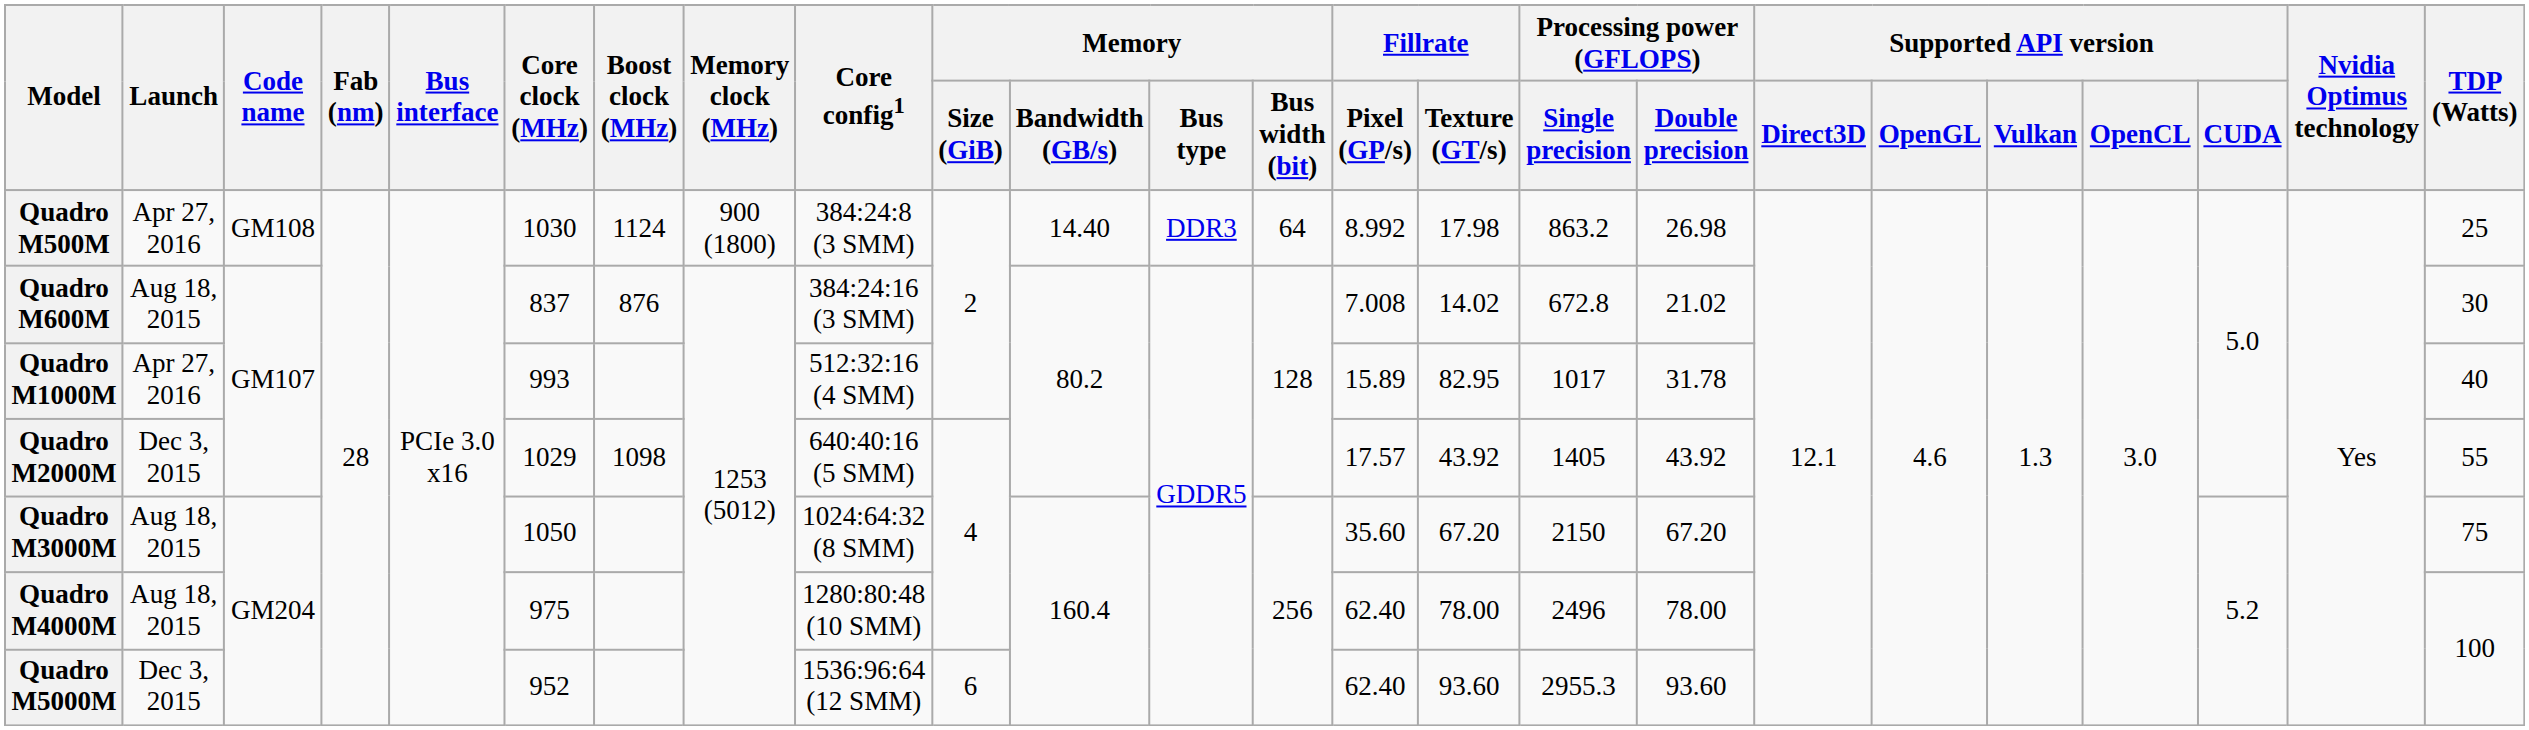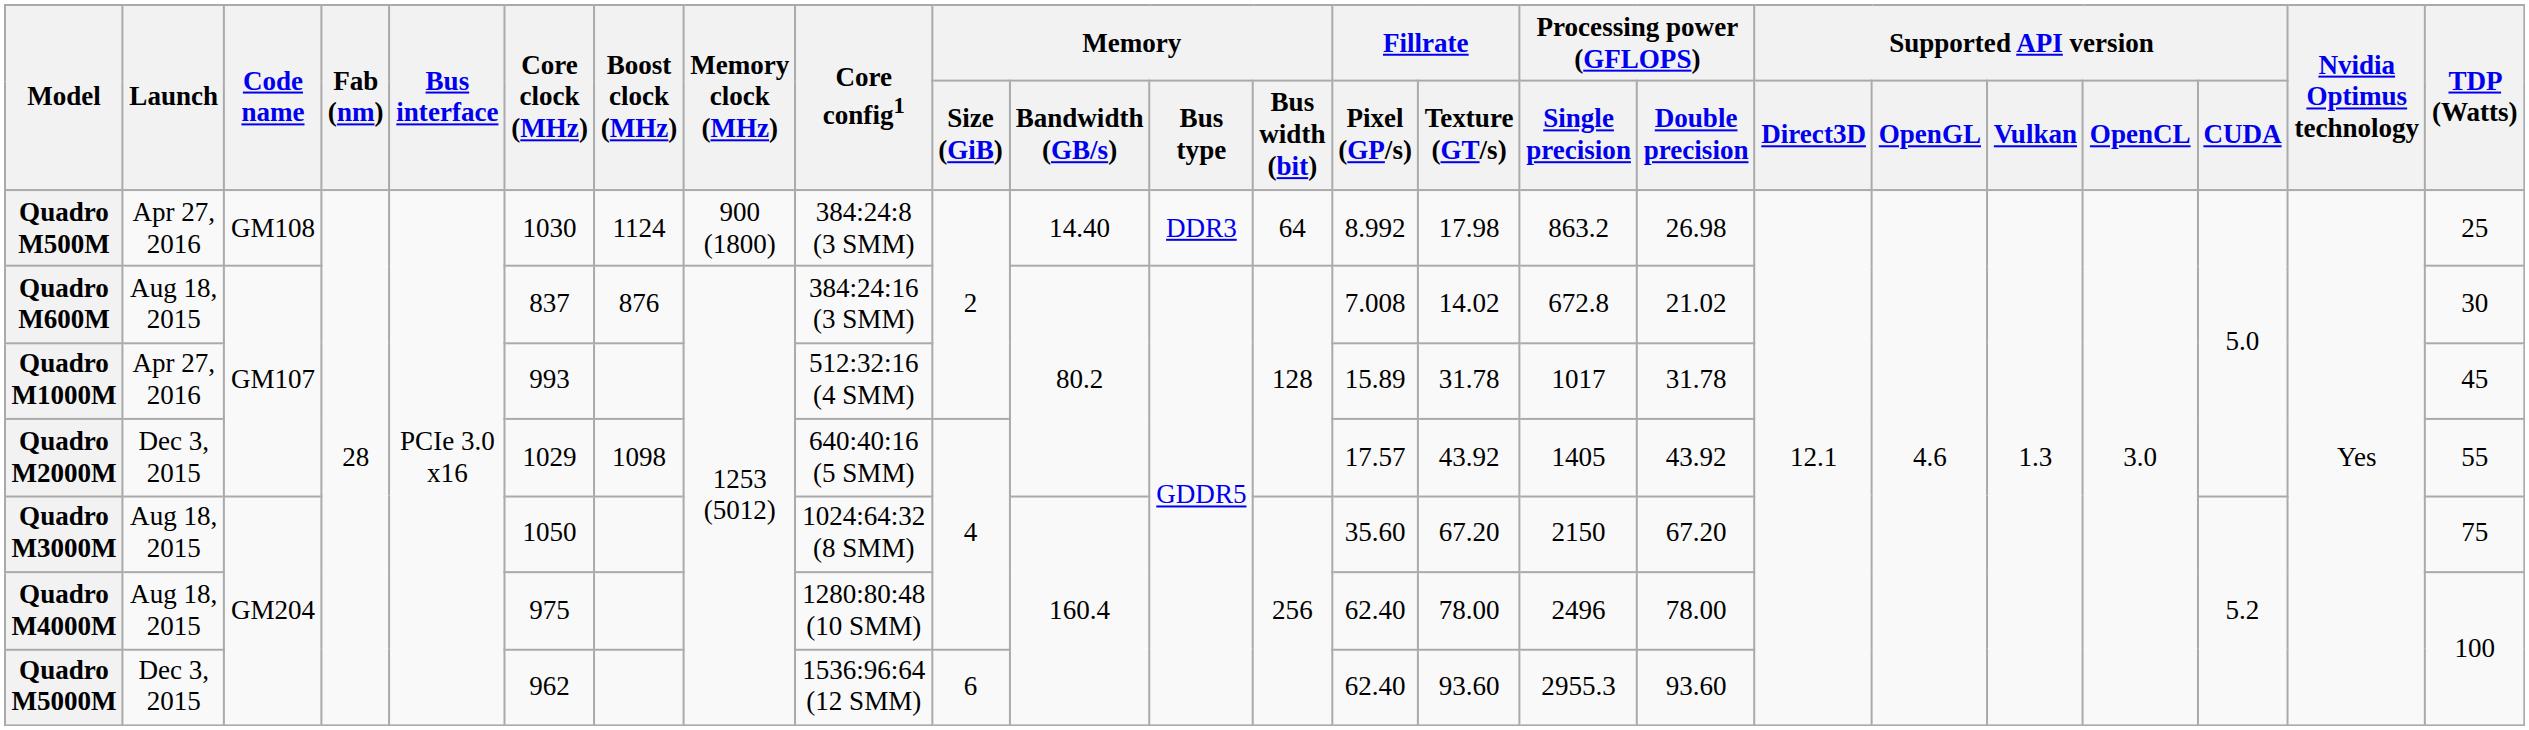Quadro M1000M | Fillrate / Texture (GT/s): 82.95 -> 31.78
Quadro M1000M | TDP (Watts): 40 -> 45
Quadro M5000M | Core clock (MHz): 952 -> 962
